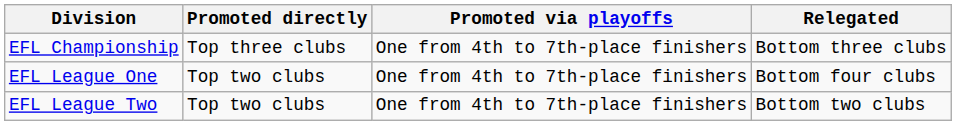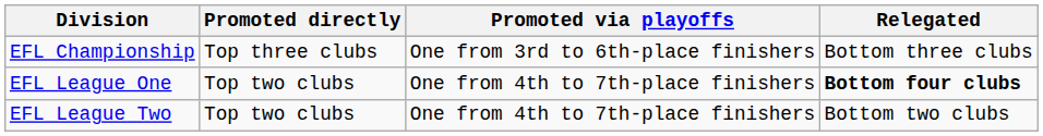EFL Championship | Promoted via playoffs: One from 4th to 7th-place finishers -> One from 3rd to 6th-place finishers
EFL League One | Relegated: normal -> bold
